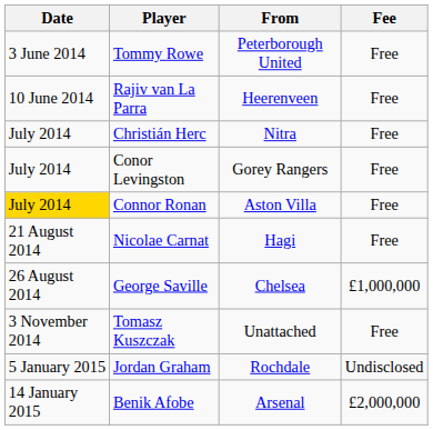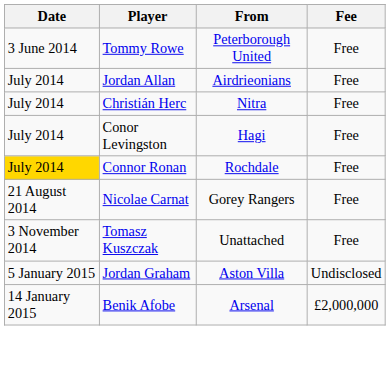- row: 10 June 2014 | Rajiv van La Parra | Heerenveen | Free
+ row: July 2014 | Jordan Allan | Airdrieonians | Free
Conor Levingston | From: Gorey Rangers -> Hagi
Connor Ronan | From: Aston Villa -> Rochdale
Nicolae Carnat | From: Hagi -> Gorey Rangers
- row: 26 August 2014 | George Saville | Chelsea | £1,000,000
Jordan Graham | From: Rochdale -> Aston Villa
